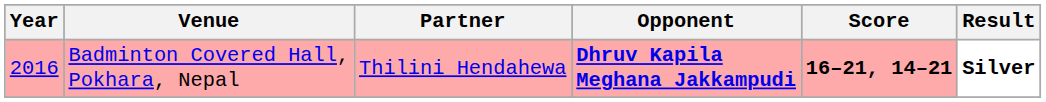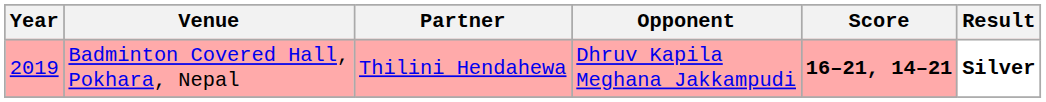Badminton Covered Hall, Pokhara, Nepal | Year: 2016 -> 2019
Badminton Covered Hall, Pokhara, Nepal | Opponent: bold -> normal
